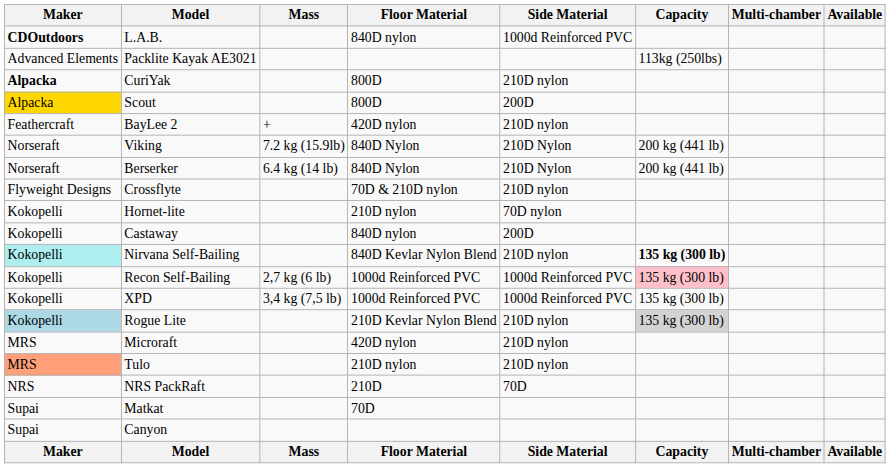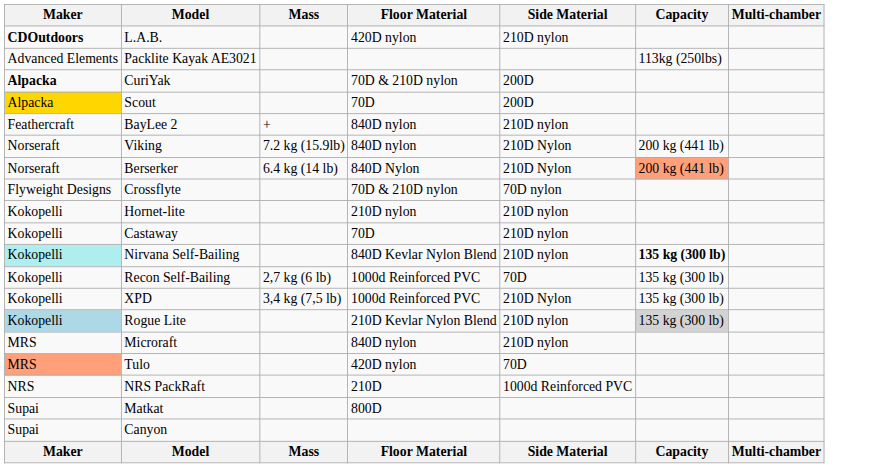- column: Available | Available
L.A.B. | Floor Material: 840D nylon -> 420D nylon
L.A.B. | Side Material: 1000d Reinforced PVC -> 210D nylon
CuriYak | Floor Material: 800D -> 70D & 210D nylon
CuriYak | Side Material: 210D nylon -> 200D
Scout | Floor Material: 800D -> 70D
BayLee 2 | Floor Material: 420D nylon -> 840D nylon
Viking | Floor Material: 840D Nylon -> 840D nylon
Berserker | Capacity: no background -> lightsalmon background
Crossflyte | Side Material: 210D nylon -> 70D nylon
Hornet-lite | Side Material: 70D nylon -> 210D nylon
Castaway | Floor Material: 840D nylon -> 70D
Castaway | Side Material: 200D -> 210D nylon
Recon Self-Bailing | Side Material: 1000d Reinforced PVC -> 70D
Recon Self-Bailing | Capacity: pink background -> no background
XPD | Side Material: 1000d Reinforced PVC -> 210D Nylon
Microraft | Floor Material: 420D nylon -> 840D nylon
Tulo | Floor Material: 210D nylon -> 420D nylon
Tulo | Side Material: 210D nylon -> 70D
NRS PackRaft | Side Material: 70D -> 1000d Reinforced PVC
Matkat | Floor Material: 70D -> 800D
